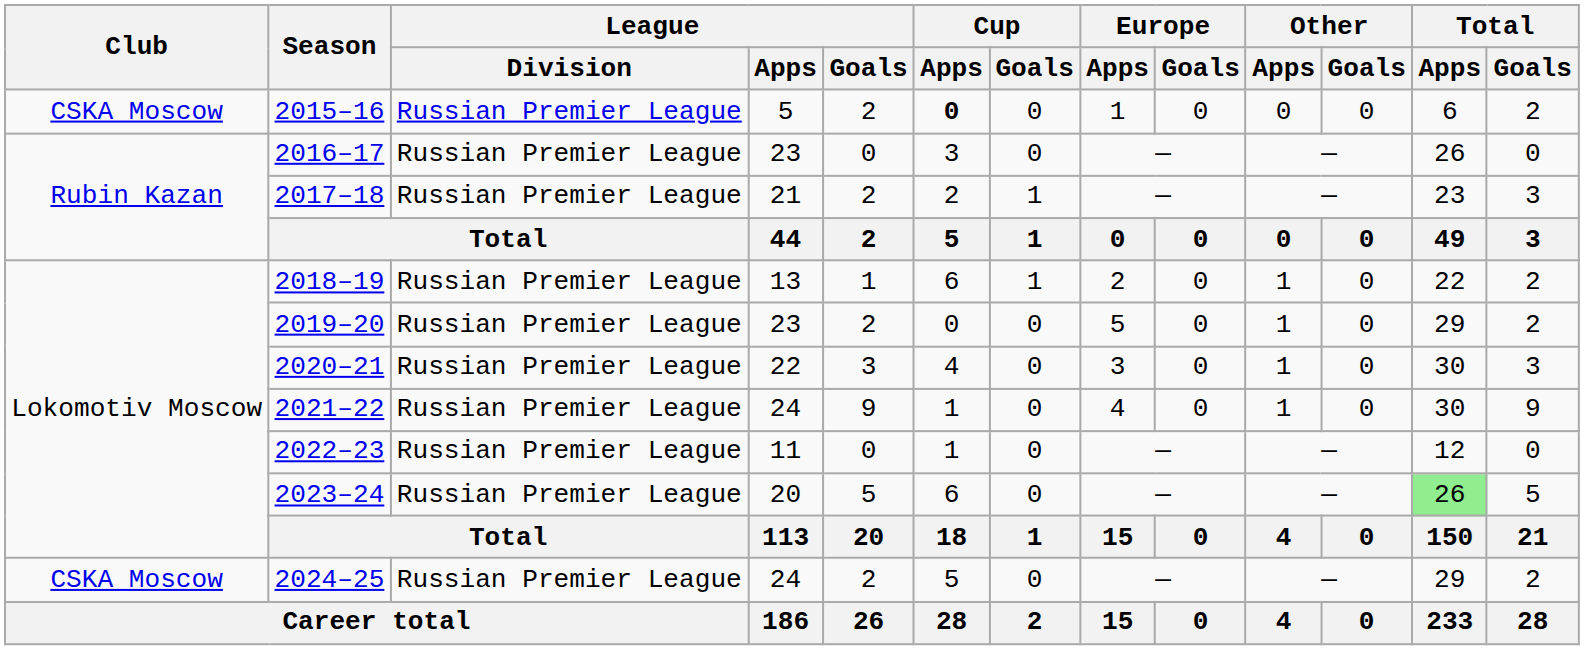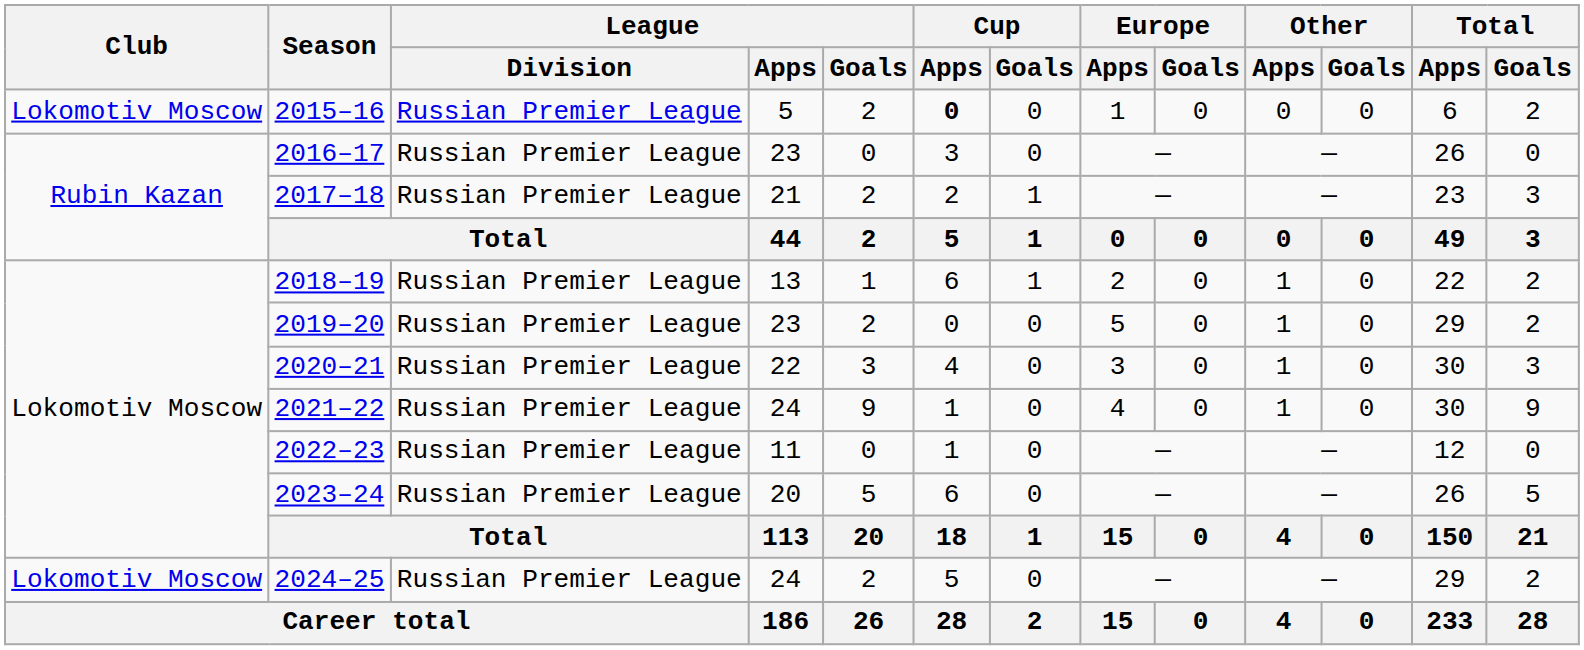2015–16 | Club: CSKA Moscow -> Lokomotiv Moscow
2023–24 | Total / Apps: lightgreen background -> no background
2024–25 | Club: CSKA Moscow -> Lokomotiv Moscow
